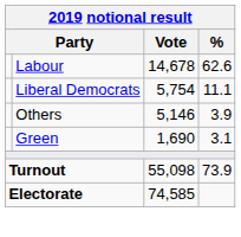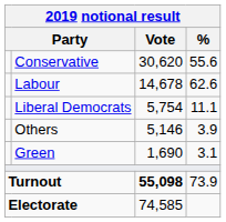+ row: Conservative | 30,620 | 55.6
Turnout | Vote: normal -> bold
